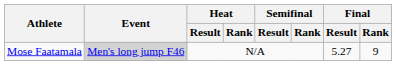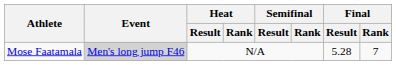Mose Faatamala | Final / Result: 5.27 -> 5.28
Mose Faatamala | Final / Rank: 9 -> 7
